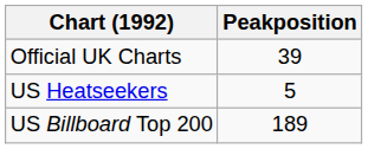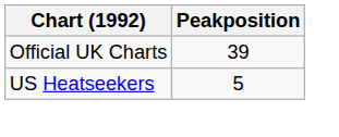- row: US Billboard Top 200 | 189
